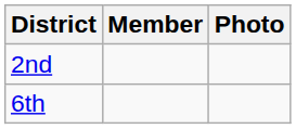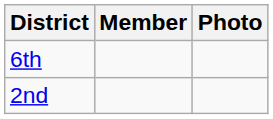rows swapped: 2nd <-> 6th
